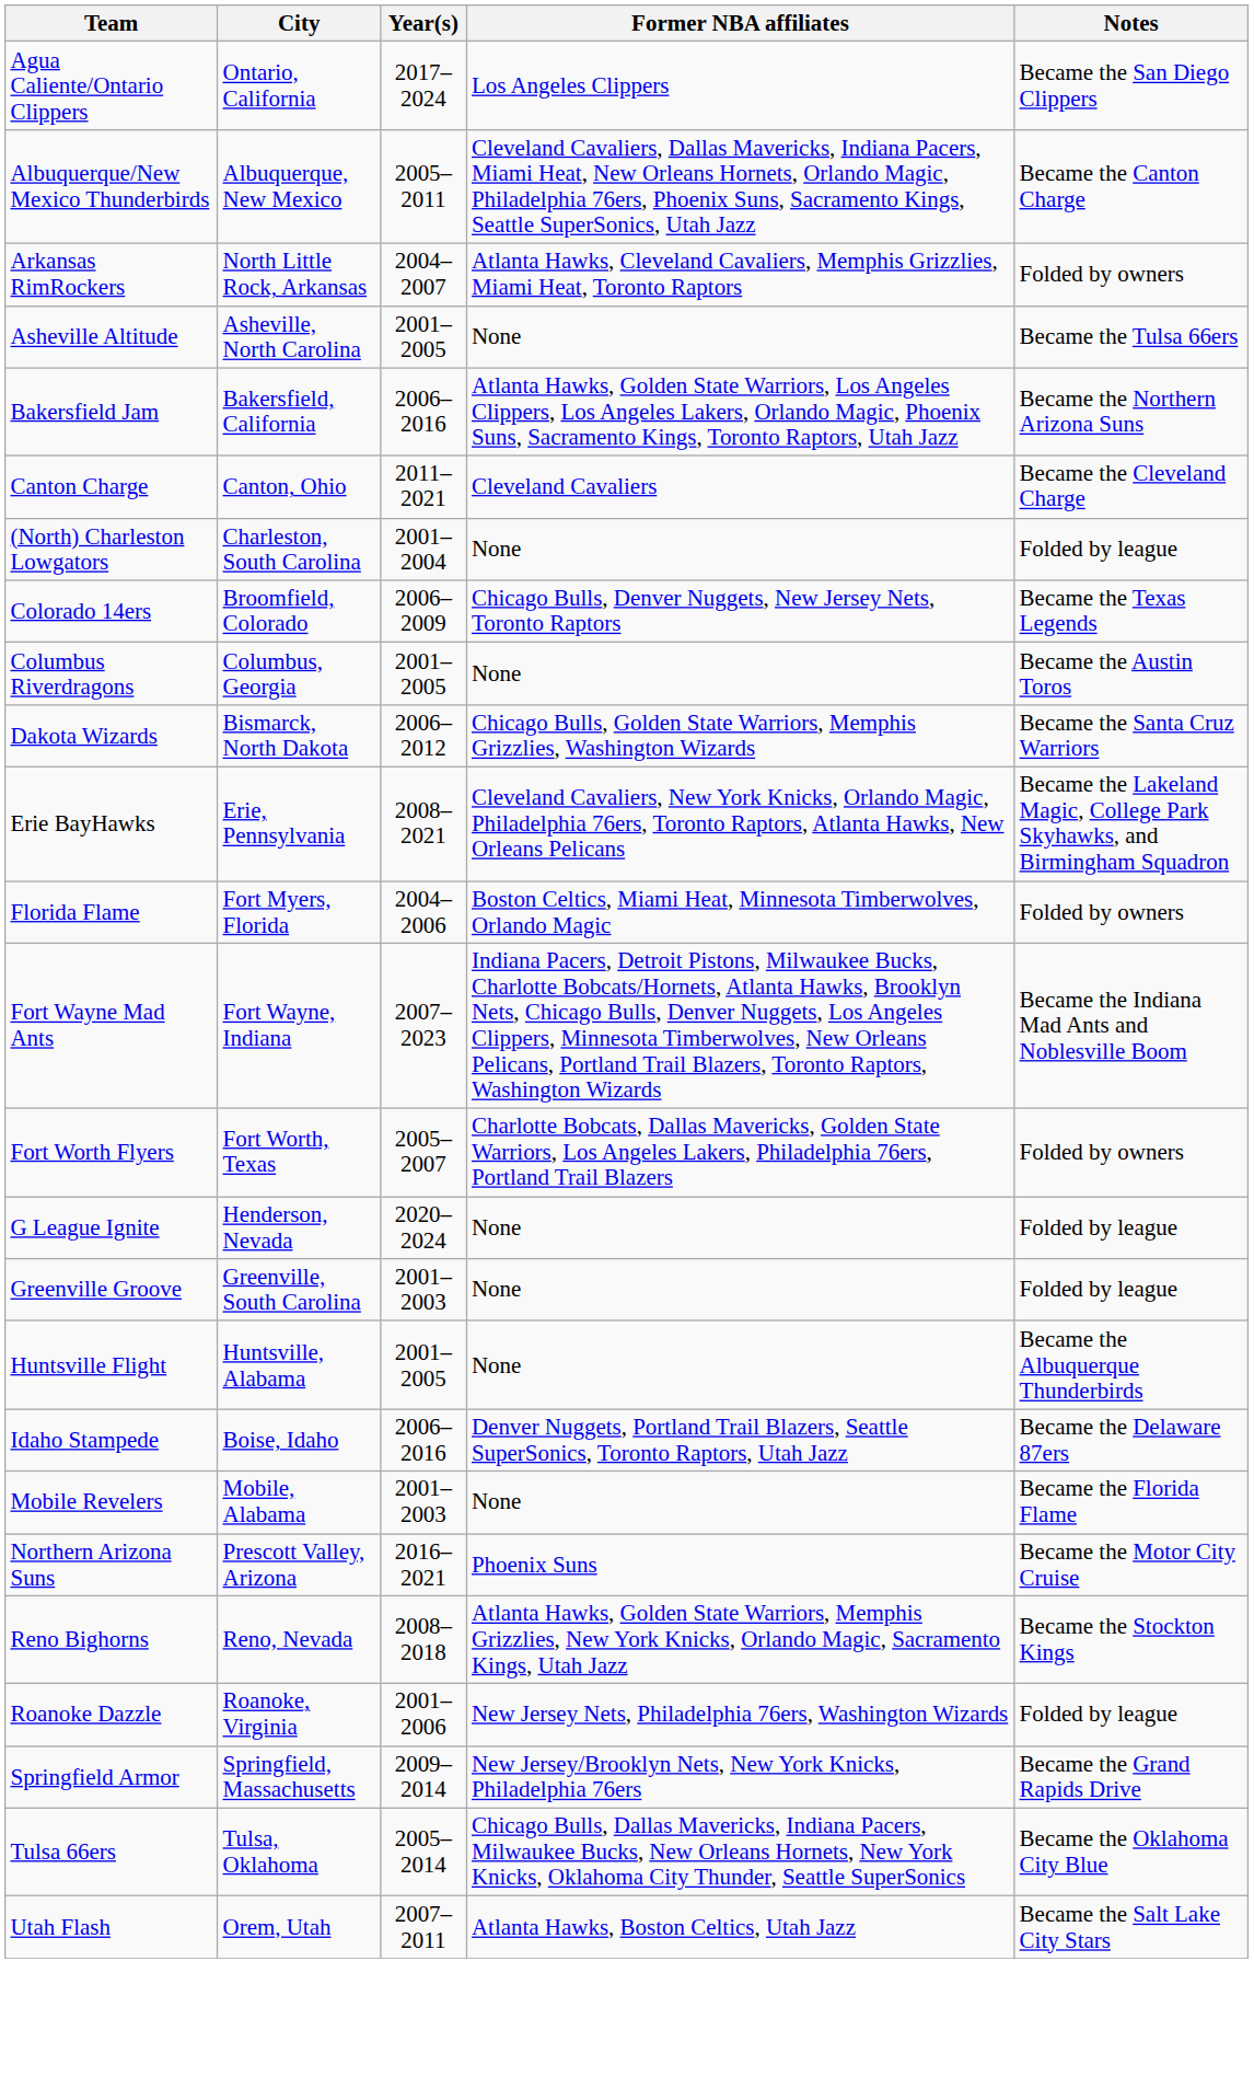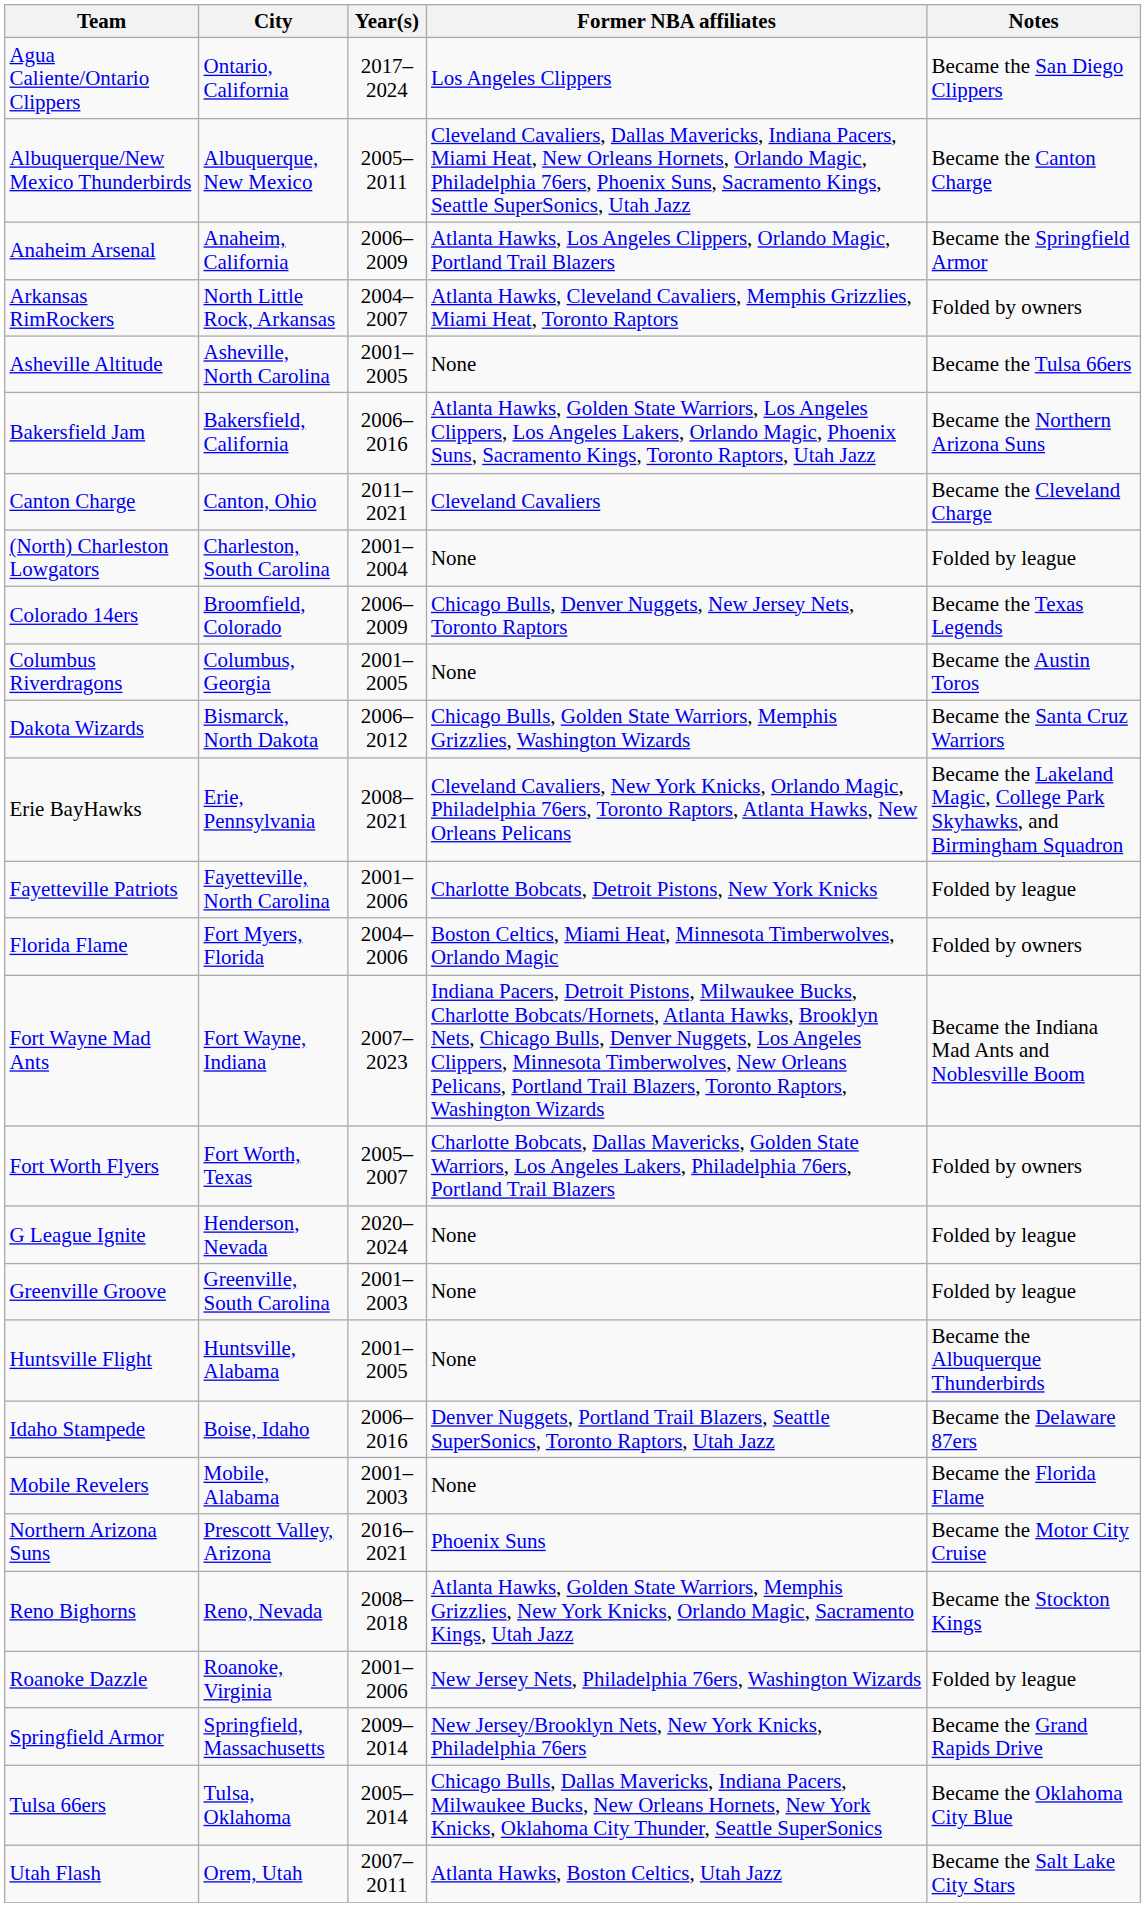+ row: Anaheim Arsenal | Anaheim, California | 2006–2009 | Atlanta Hawks, Los Angeles Clippers, Orlando Magic, Portland Trail Blazers | Became the Springfield Armor
+ row: Fayetteville Patriots | Fayetteville, North Carolina | 2001–2006 | Charlotte Bobcats, Detroit Pistons, New York Knicks | Folded by league
